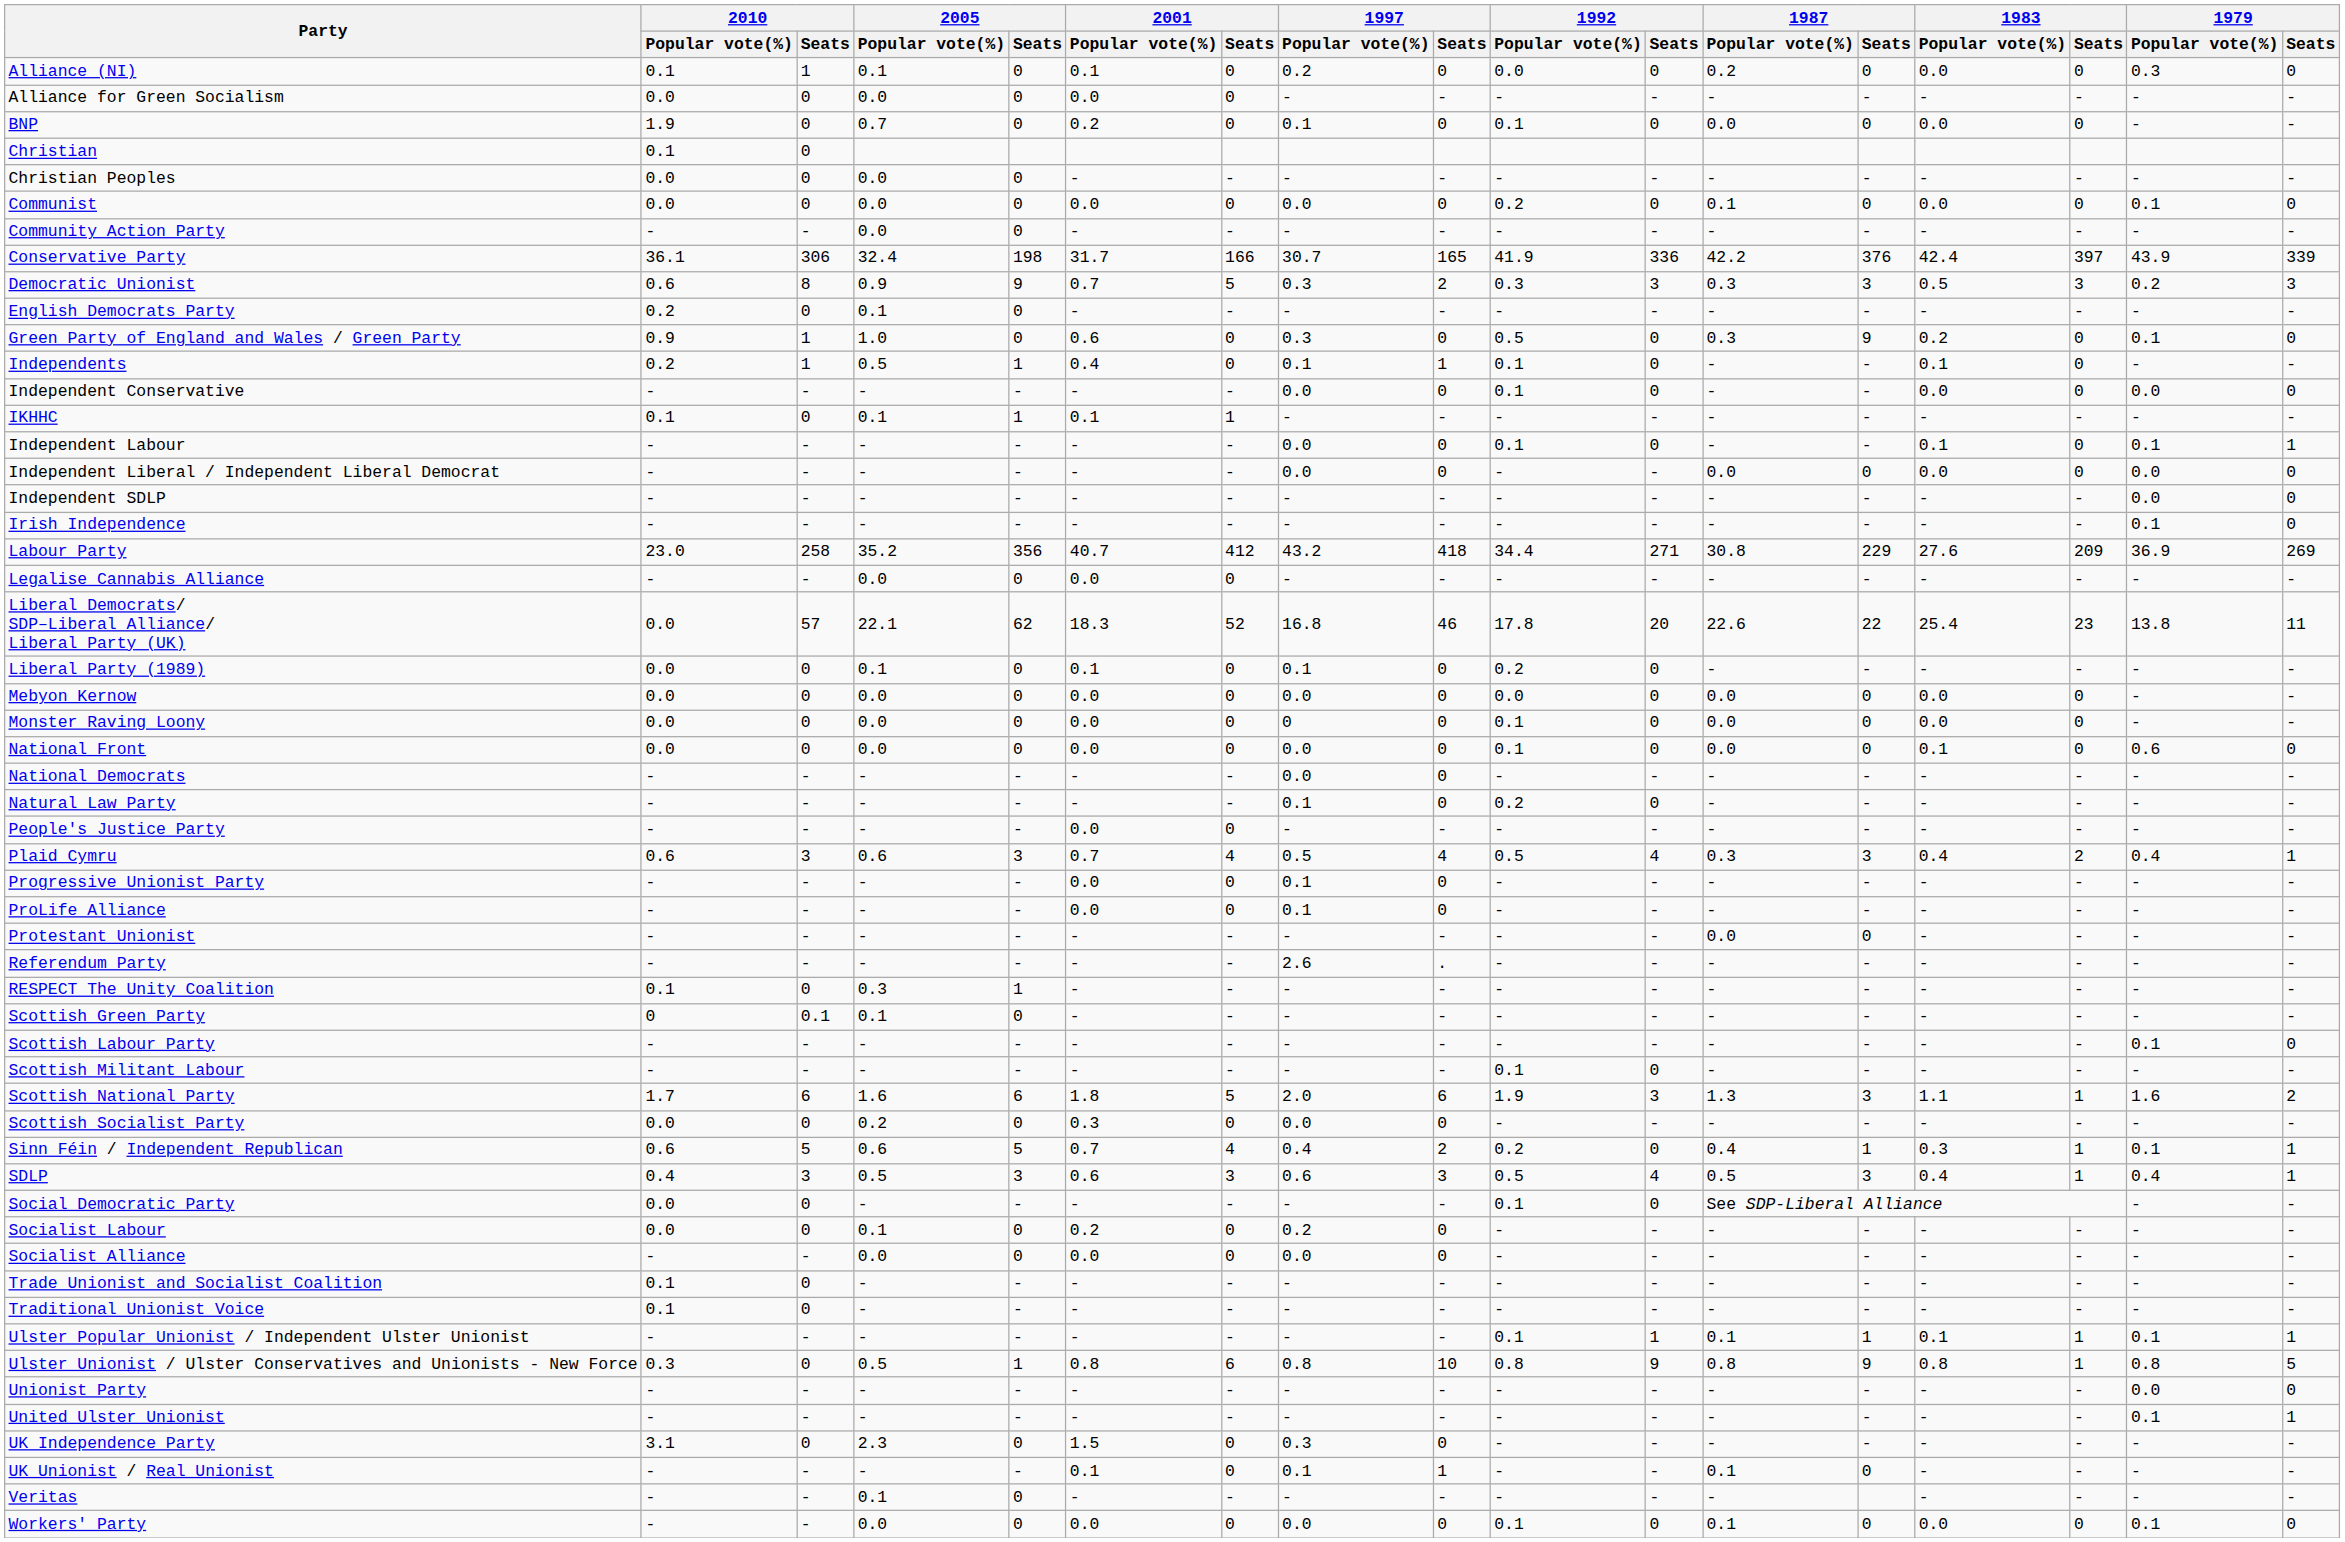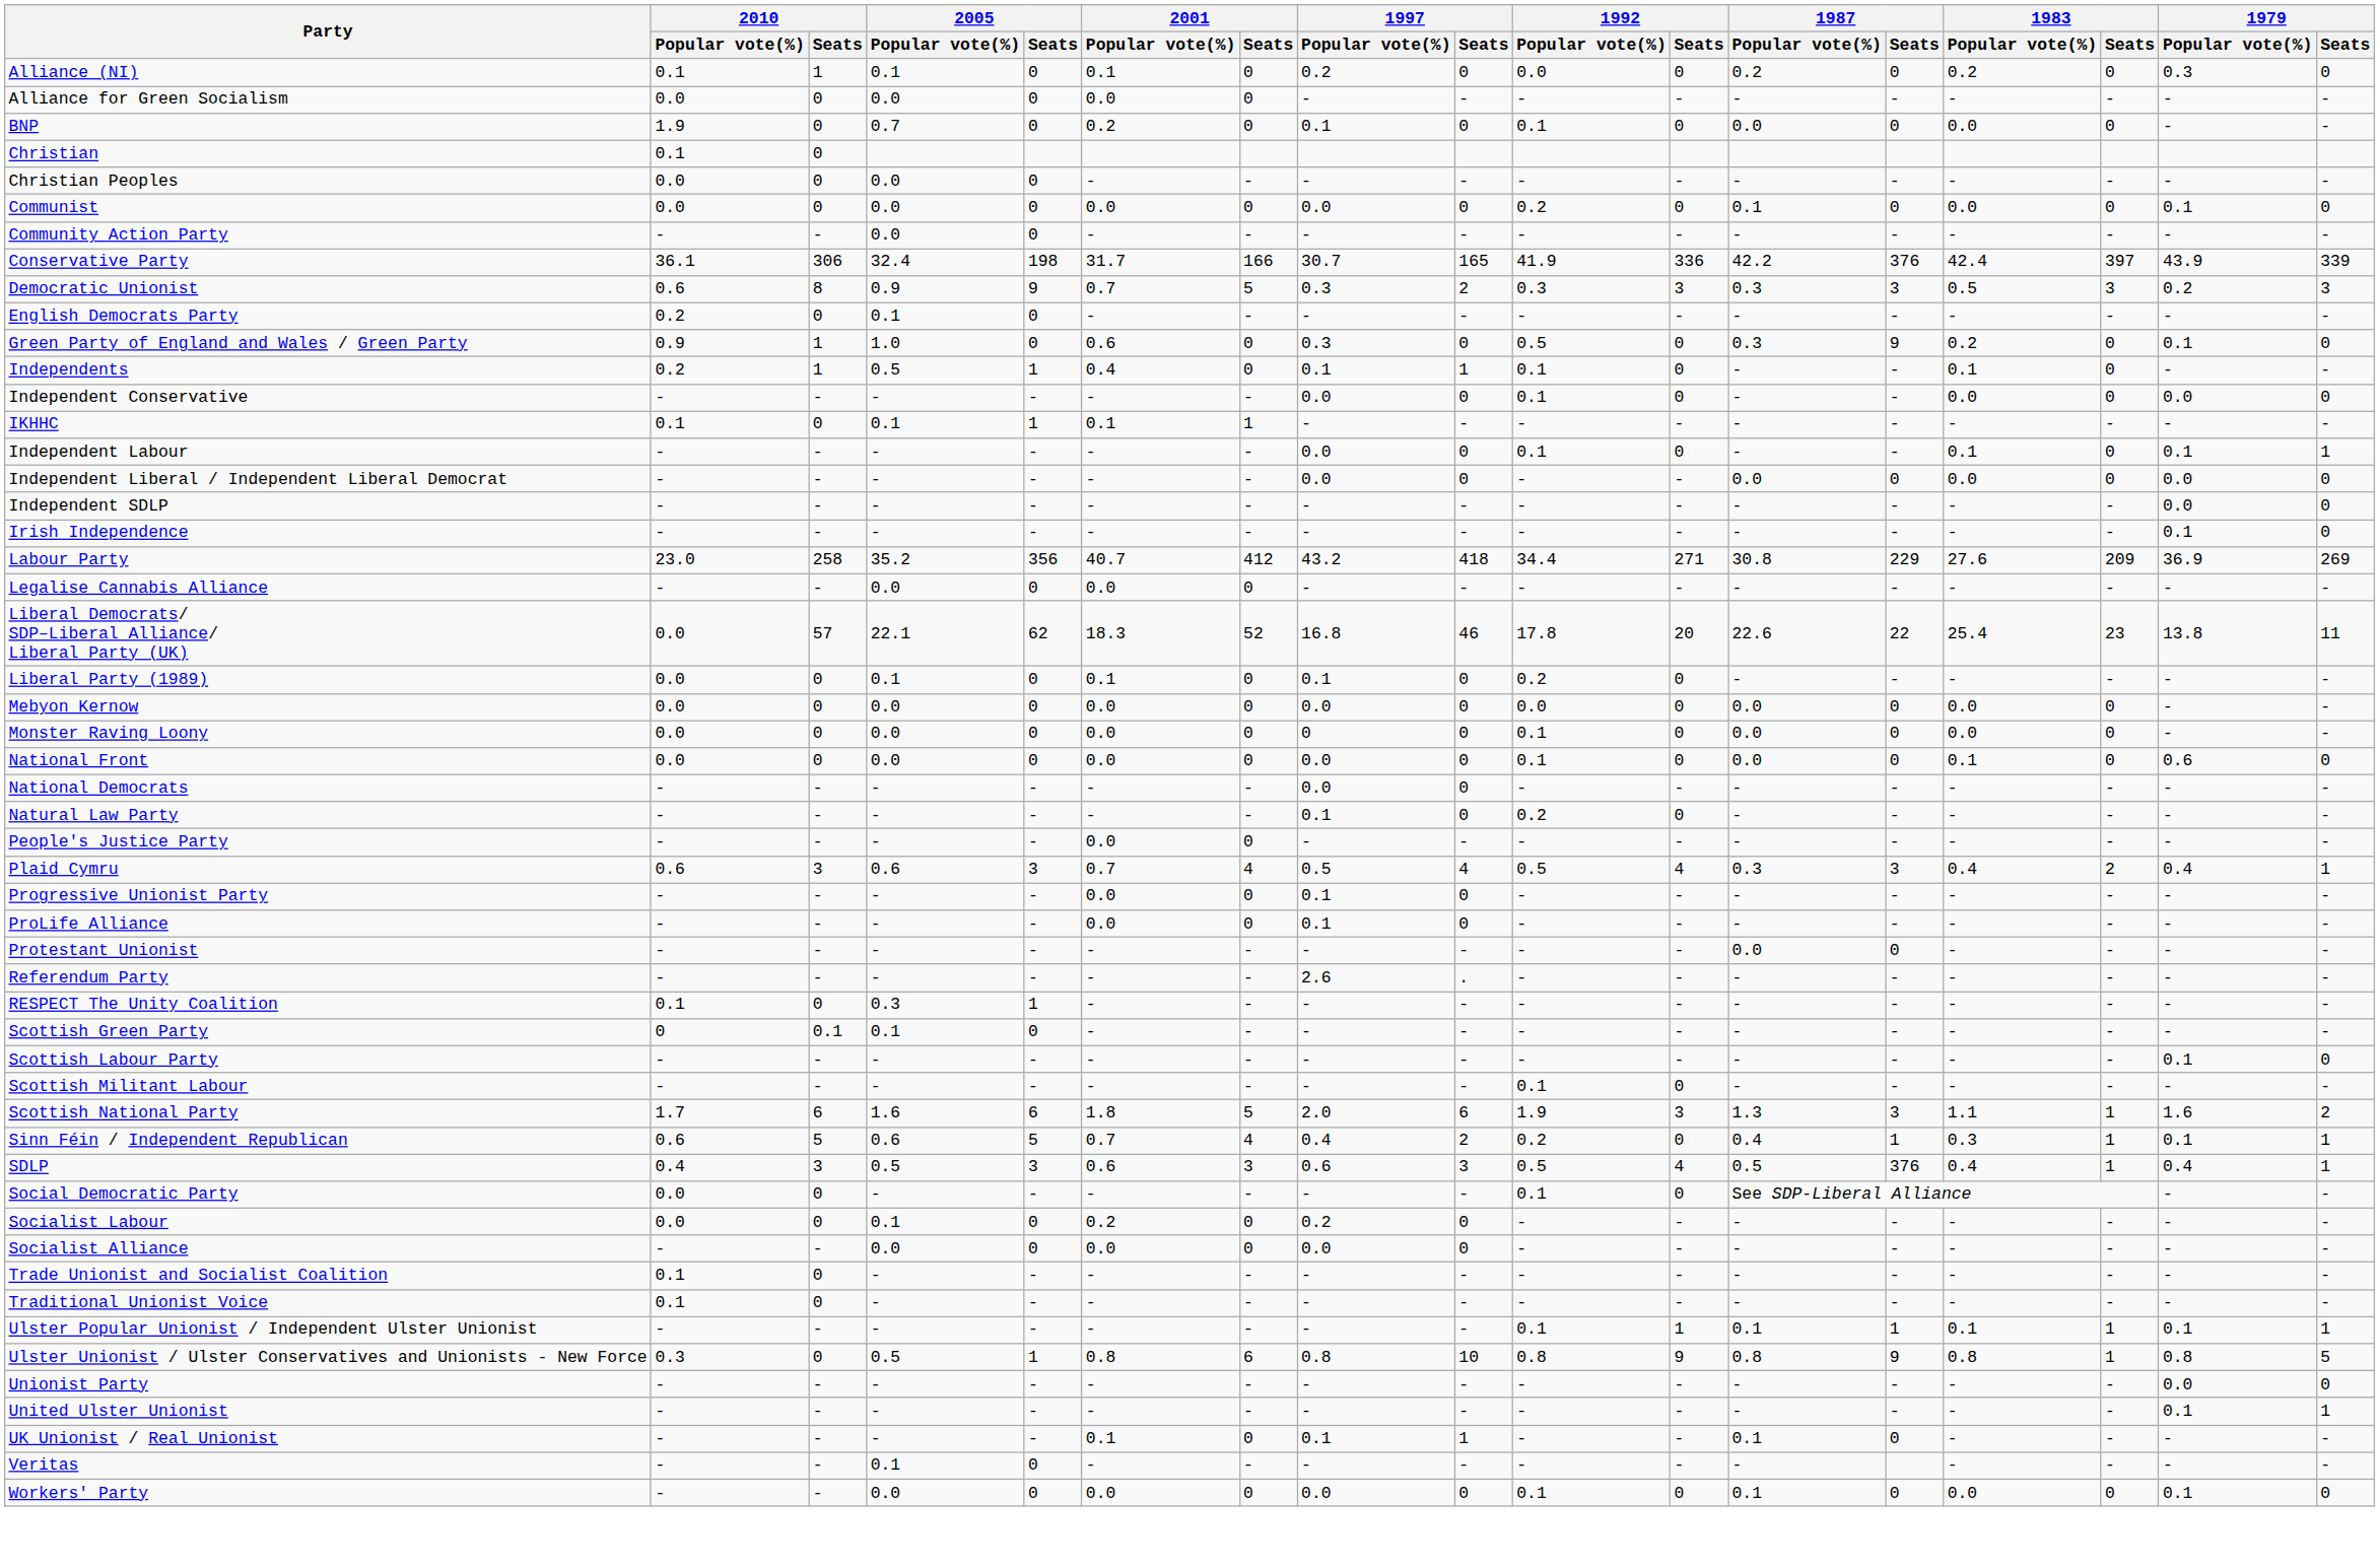Alliance (NI) | 1983 / Popular vote(%): 0.0 -> 0.2
- row: Scottish Socialist Party | 0.0 | 0 | 0.2 | 0 | 0.3 | 0 | 0.0 | 0 | - | - | - | - | - | - | - | -
SDLP | 1987 / Seats: 3 -> 376
- row: UK Independence Party | 3.1 | 0 | 2.3 | 0 | 1.5 | 0 | 0.3 | 0 | - | - | - | - | - | - | - | -
